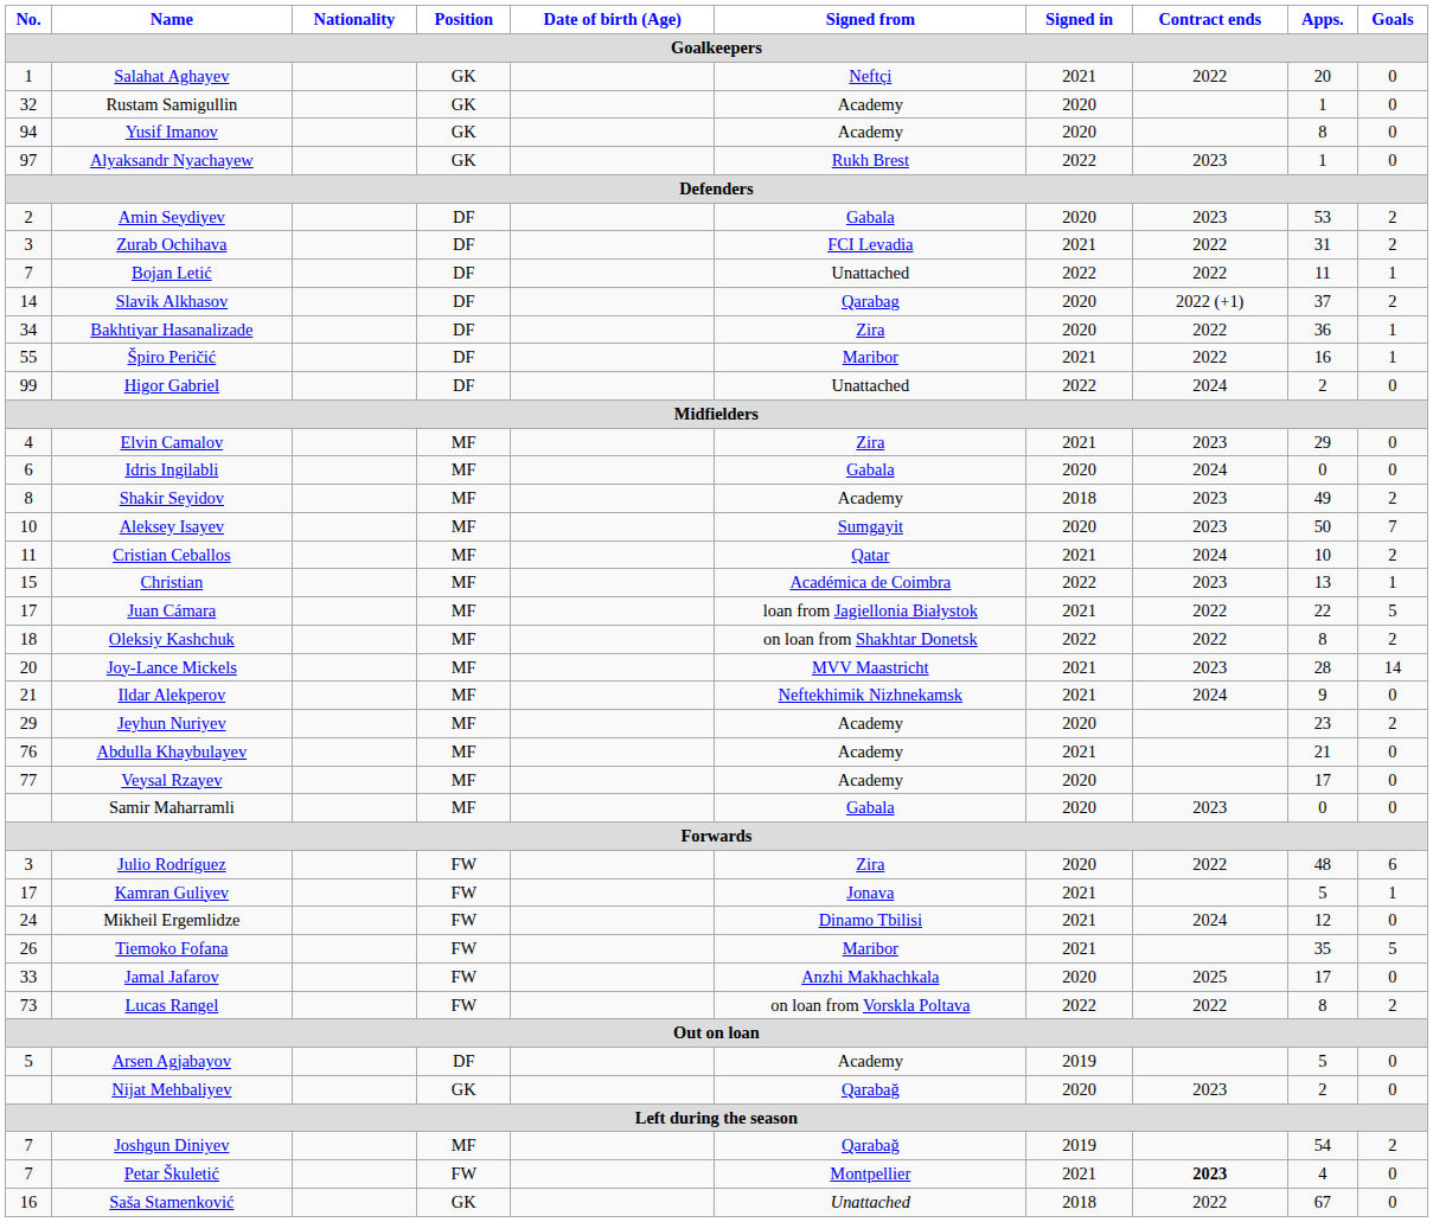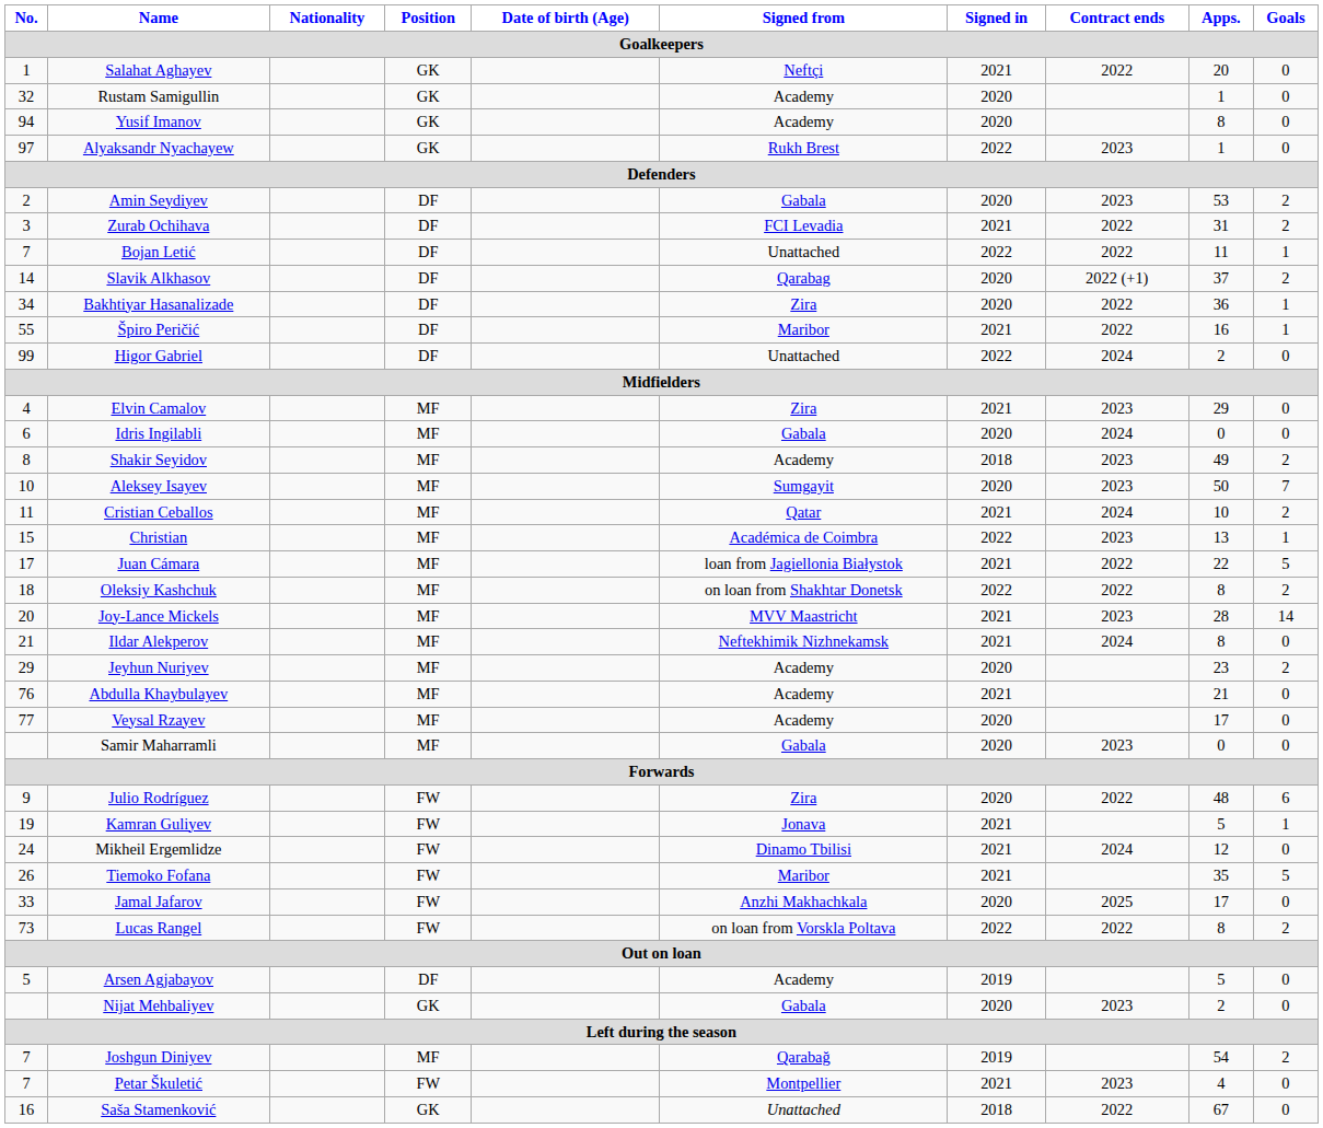Ildar Alekperov | Apps.: 9 -> 8
Julio Rodríguez | No.: 3 -> 9
Kamran Guliyev | No.: 17 -> 19
Nijat Mehbaliyev | Signed from: Qarabağ -> Gabala
Petar Škuletić | Contract ends: bold -> normal
